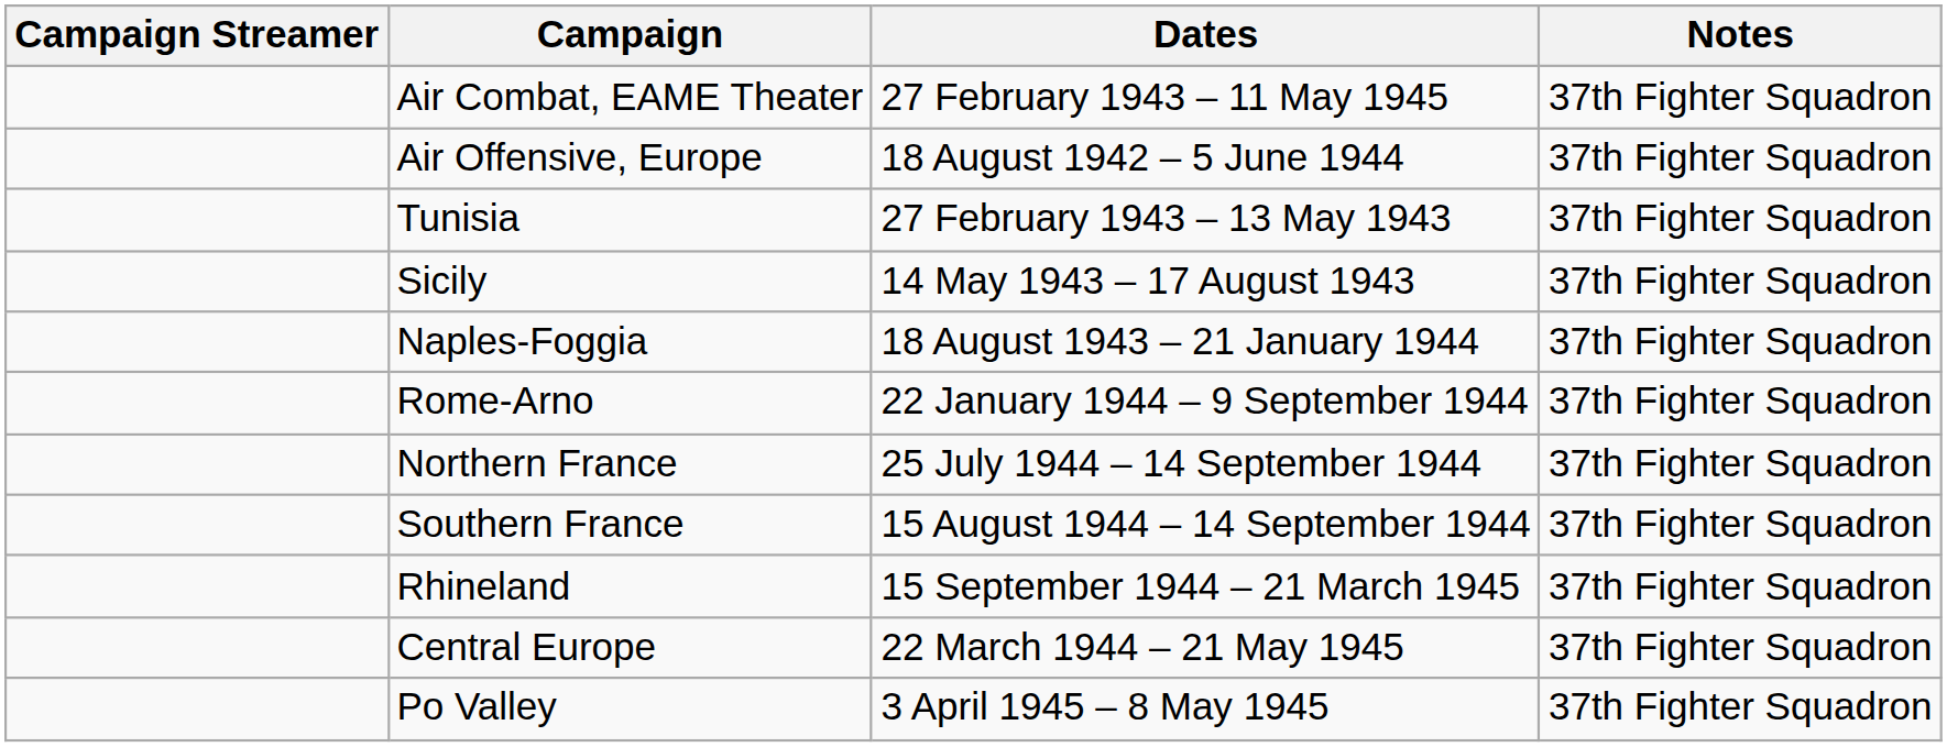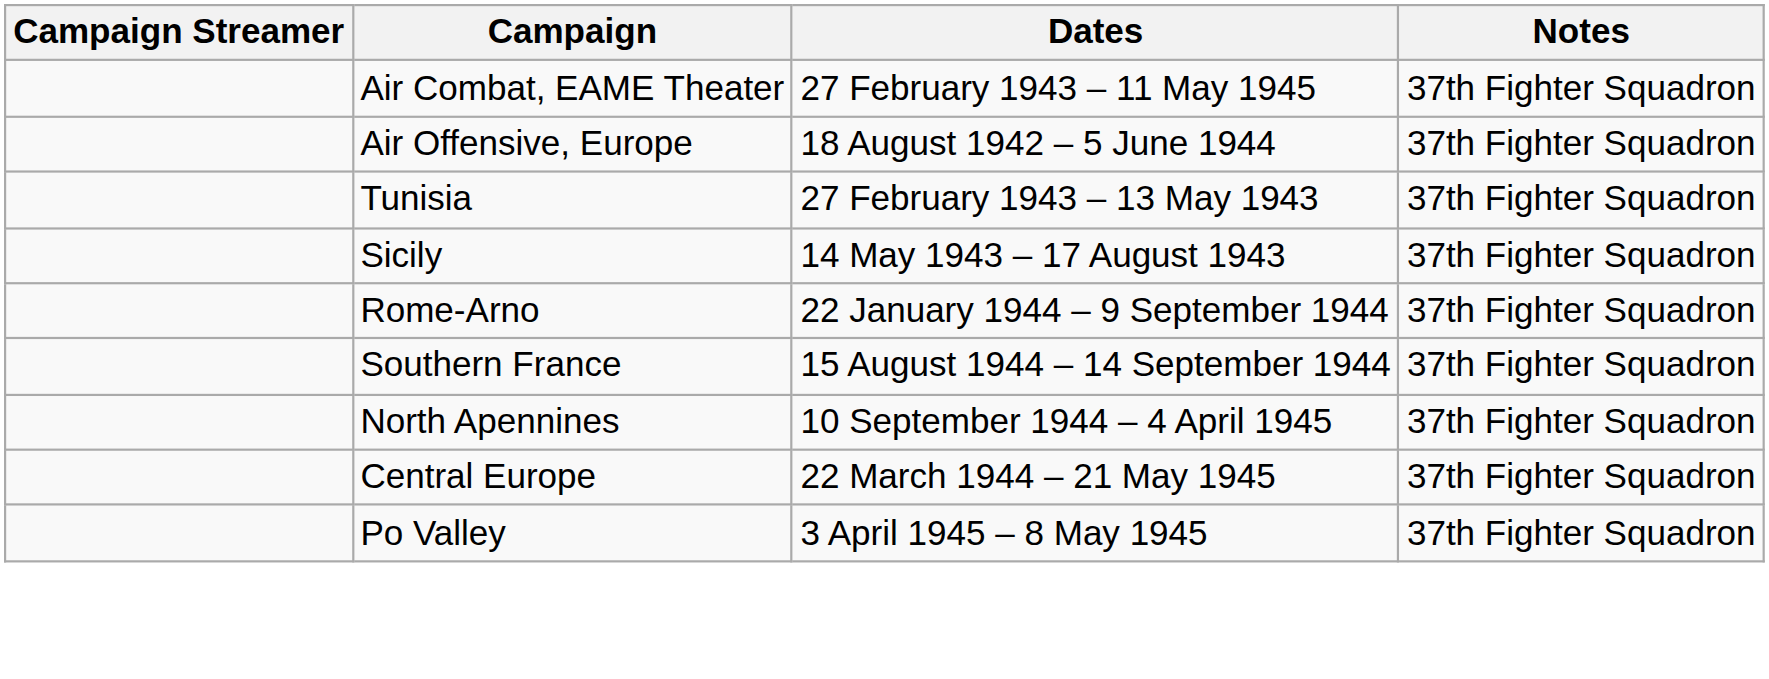- row: Naples-Foggia | 18 August 1943 – 21 January 1944 | 37th Fighter Squadron
- row: Northern France | 25 July 1944 – 14 September 1944 | 37th Fighter Squadron
+ row: North Apennines | 10 September 1944 – 4 April 1945 | 37th Fighter Squadron
- row: Rhineland | 15 September 1944 – 21 March 1945 | 37th Fighter Squadron
